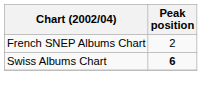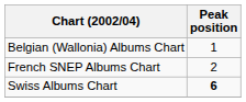+ row: Belgian (Wallonia) Albums Chart | 1
